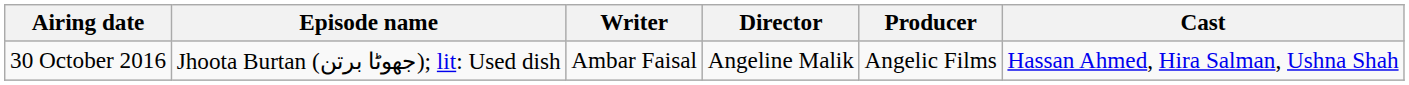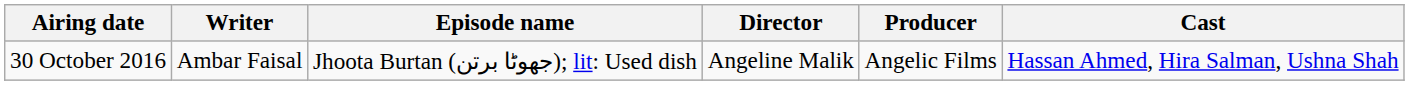columns swapped: Episode name <-> Writer
